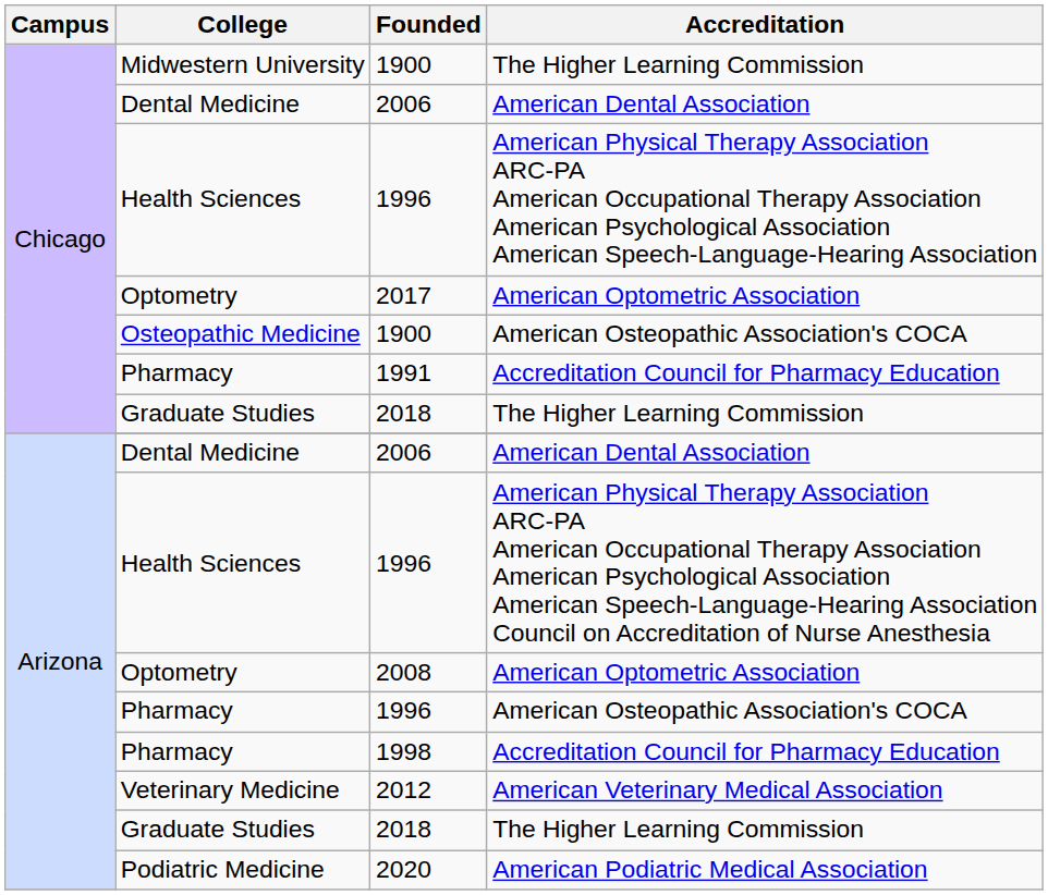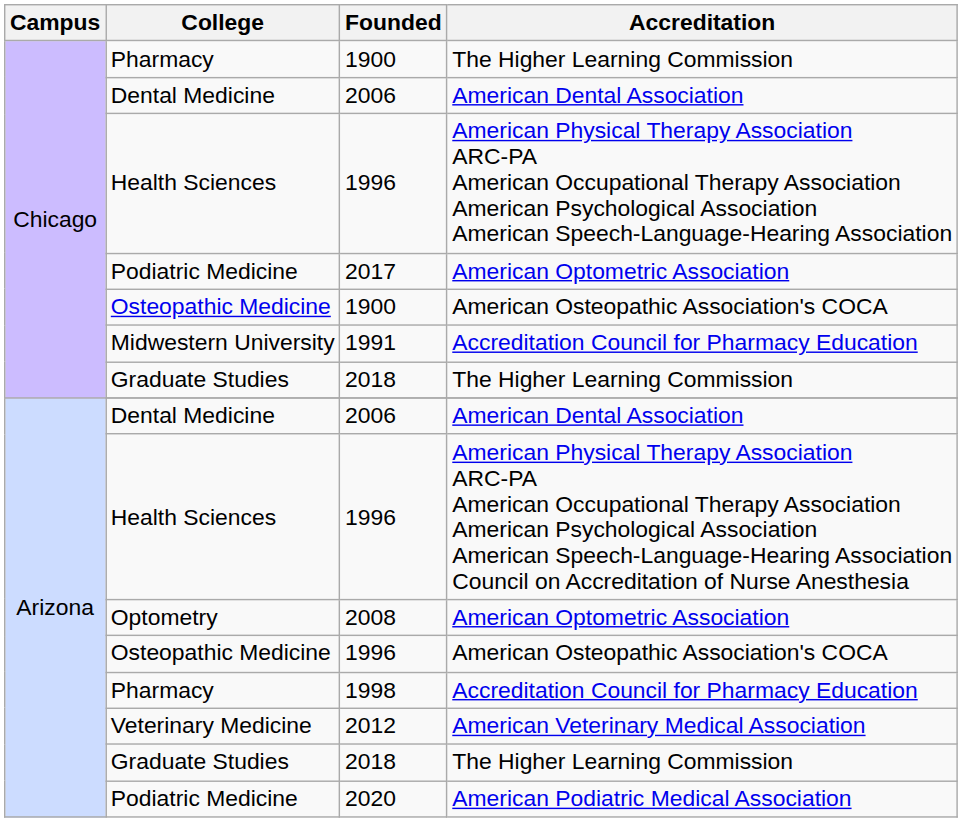1900 / The Higher Learning Commission | College: Midwestern University -> Pharmacy
2017 | College: Optometry -> Podiatric Medicine
1991 | College: Pharmacy -> Midwestern University
1996 / American Osteopathic Association's COCA | College: Pharmacy -> Osteopathic Medicine
